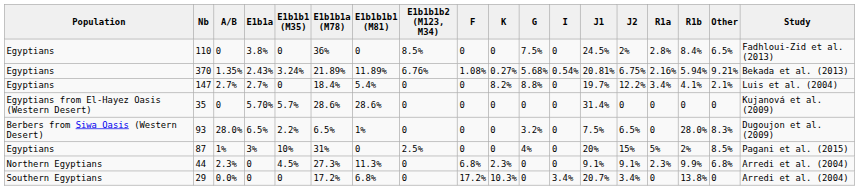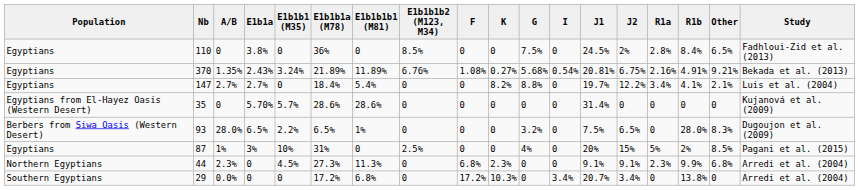370 | column 16: 5.94% -> 4.91%
